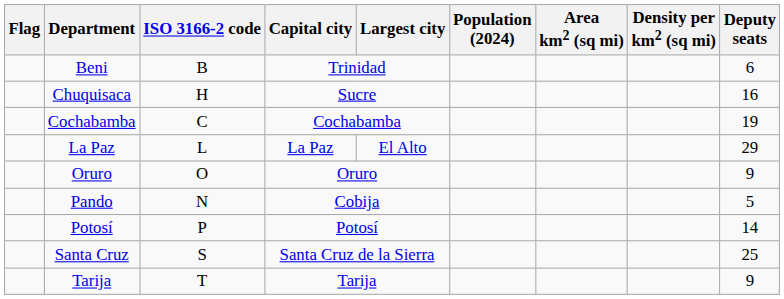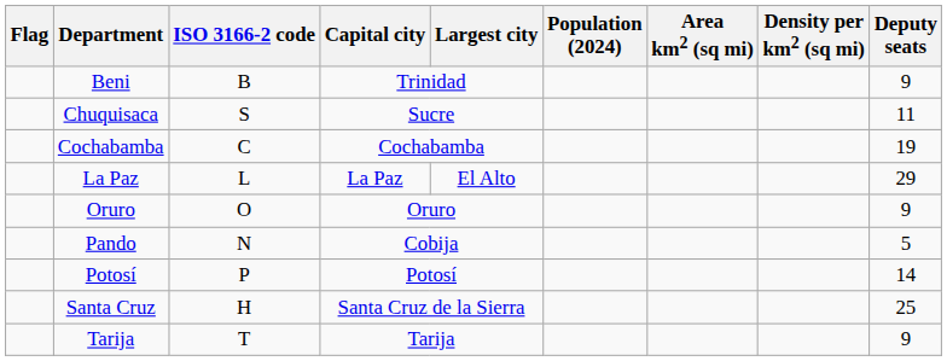Beni | Deputy seats: 6 -> 9
Chuquisaca | ISO 3166-2 code: H -> S
Chuquisaca | Deputy seats: 16 -> 11
Santa Cruz | ISO 3166-2 code: S -> H
